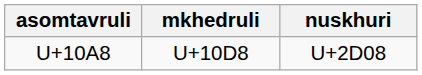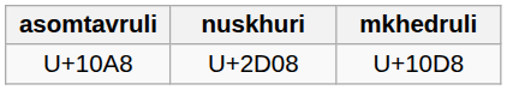columns swapped: nuskhuri <-> mkhedruli
